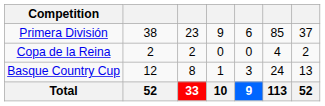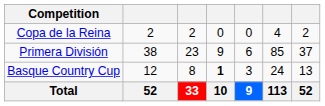rows swapped: Primera División <-> Copa de la Reina
Basque Country Cup | column 4: normal -> bold
